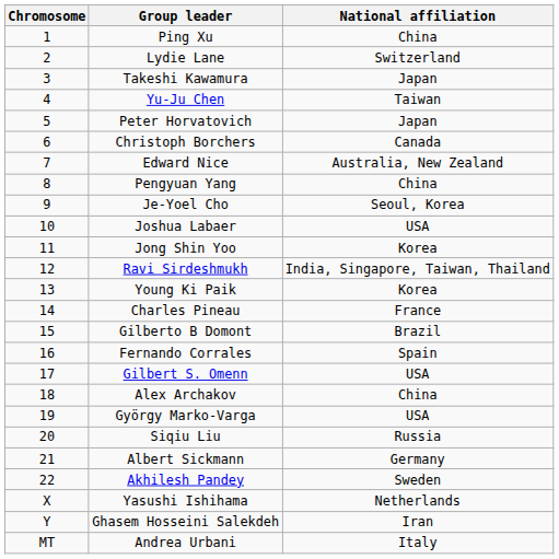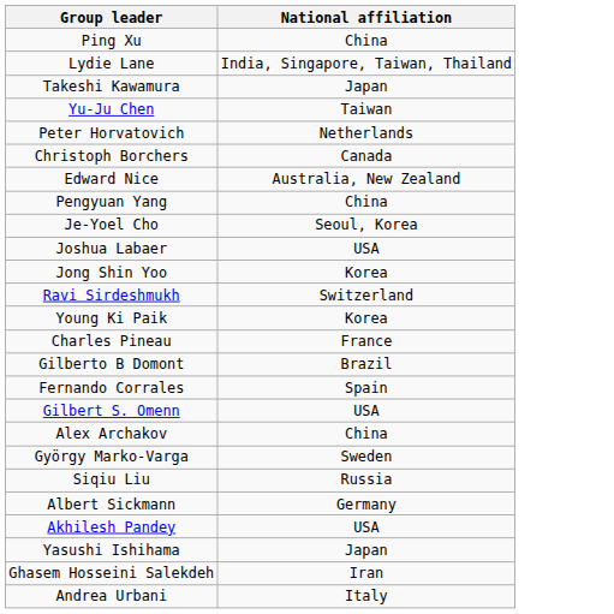- column: Chromosome | 1 | 2 | 3 | 4 | 5 | 6 | 7 | 8 | 9 | 10 | 11 | 12 | 13 | 14 | 15 | 16 | 17 | 18 | 19 | 20 | 21 | 22 | X | Y | MT
Lydie Lane | National affiliation: Switzerland -> India, Singapore, Taiwan, Thailand
Peter Horvatovich | National affiliation: Japan -> Netherlands
Ravi Sirdeshmukh | National affiliation: India, Singapore, Taiwan, Thailand -> Switzerland
György Marko-Varga | National affiliation: USA -> Sweden
Akhilesh Pandey | National affiliation: Sweden -> USA
Yasushi Ishihama | National affiliation: Netherlands -> Japan
